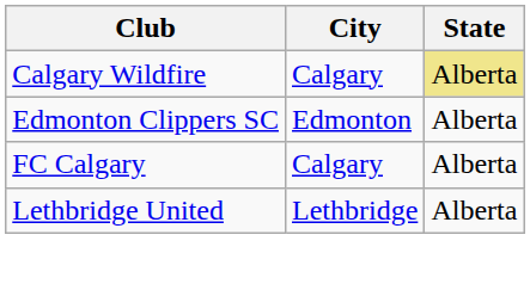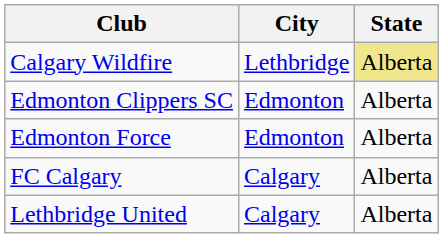Calgary Wildfire | City: Calgary -> Lethbridge
+ row: Edmonton Force | Edmonton | Alberta
Lethbridge United | City: Lethbridge -> Calgary
